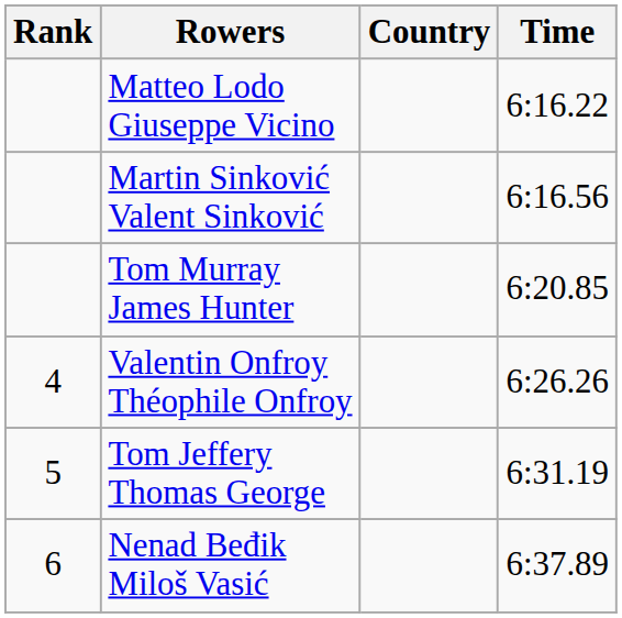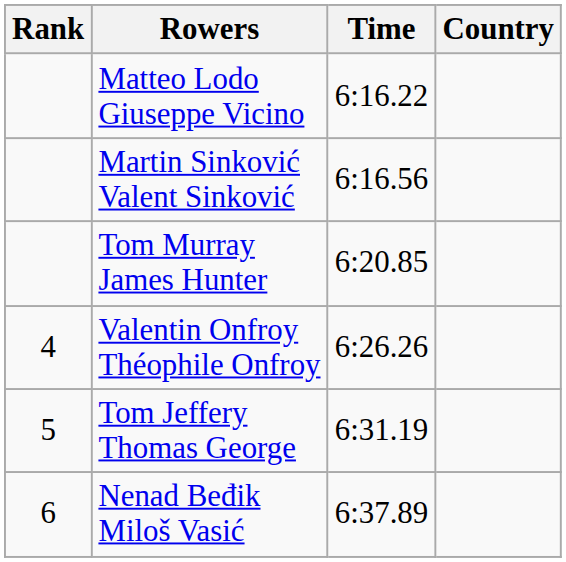columns swapped: Country <-> Time
